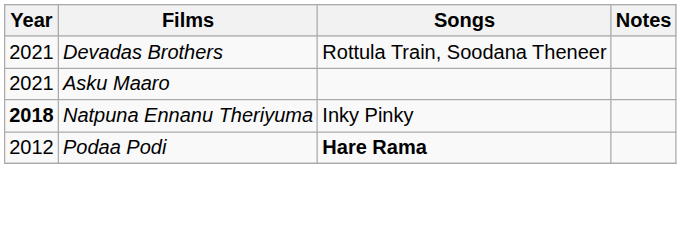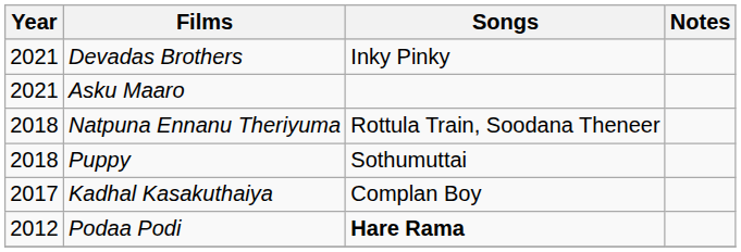Devadas Brothers | Songs: Rottula Train, Soodana Theneer -> Inky Pinky
Natpuna Ennanu Theriyuma | Year: bold -> normal
Natpuna Ennanu Theriyuma | Songs: Inky Pinky -> Rottula Train, Soodana Theneer
+ row: 2018 | Puppy | Sothumuttai
+ row: 2017 | Kadhal Kasakuthaiya | Complan Boy
